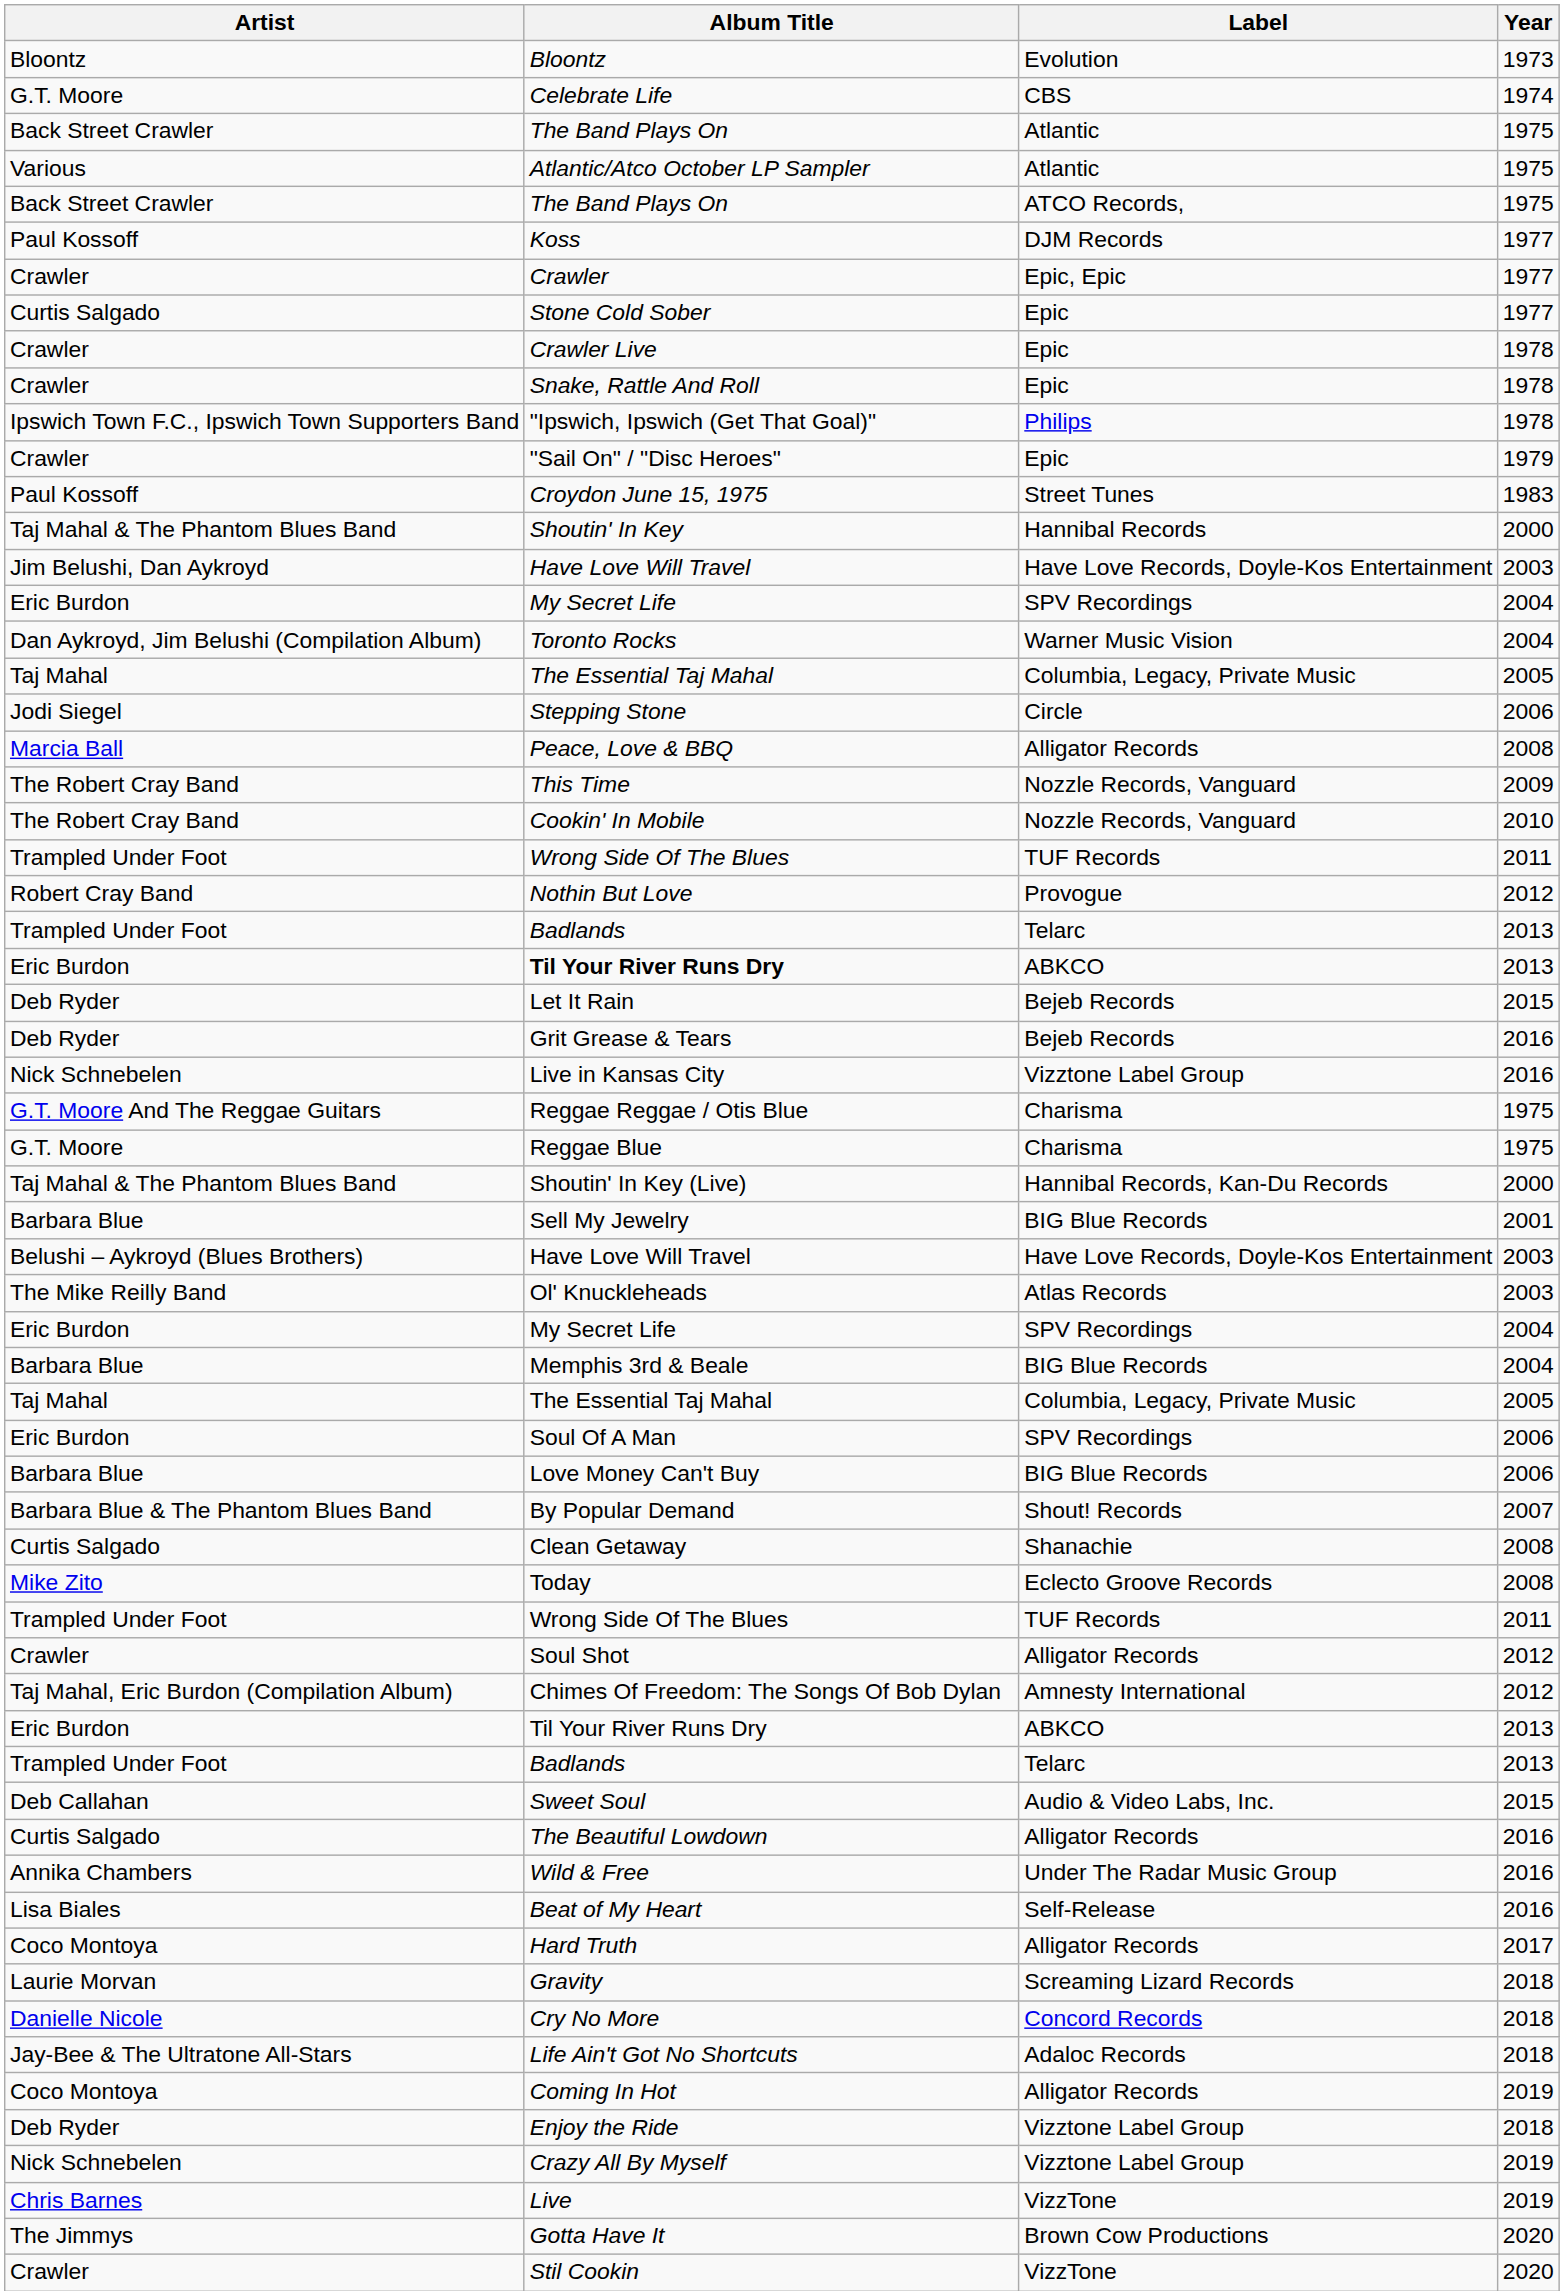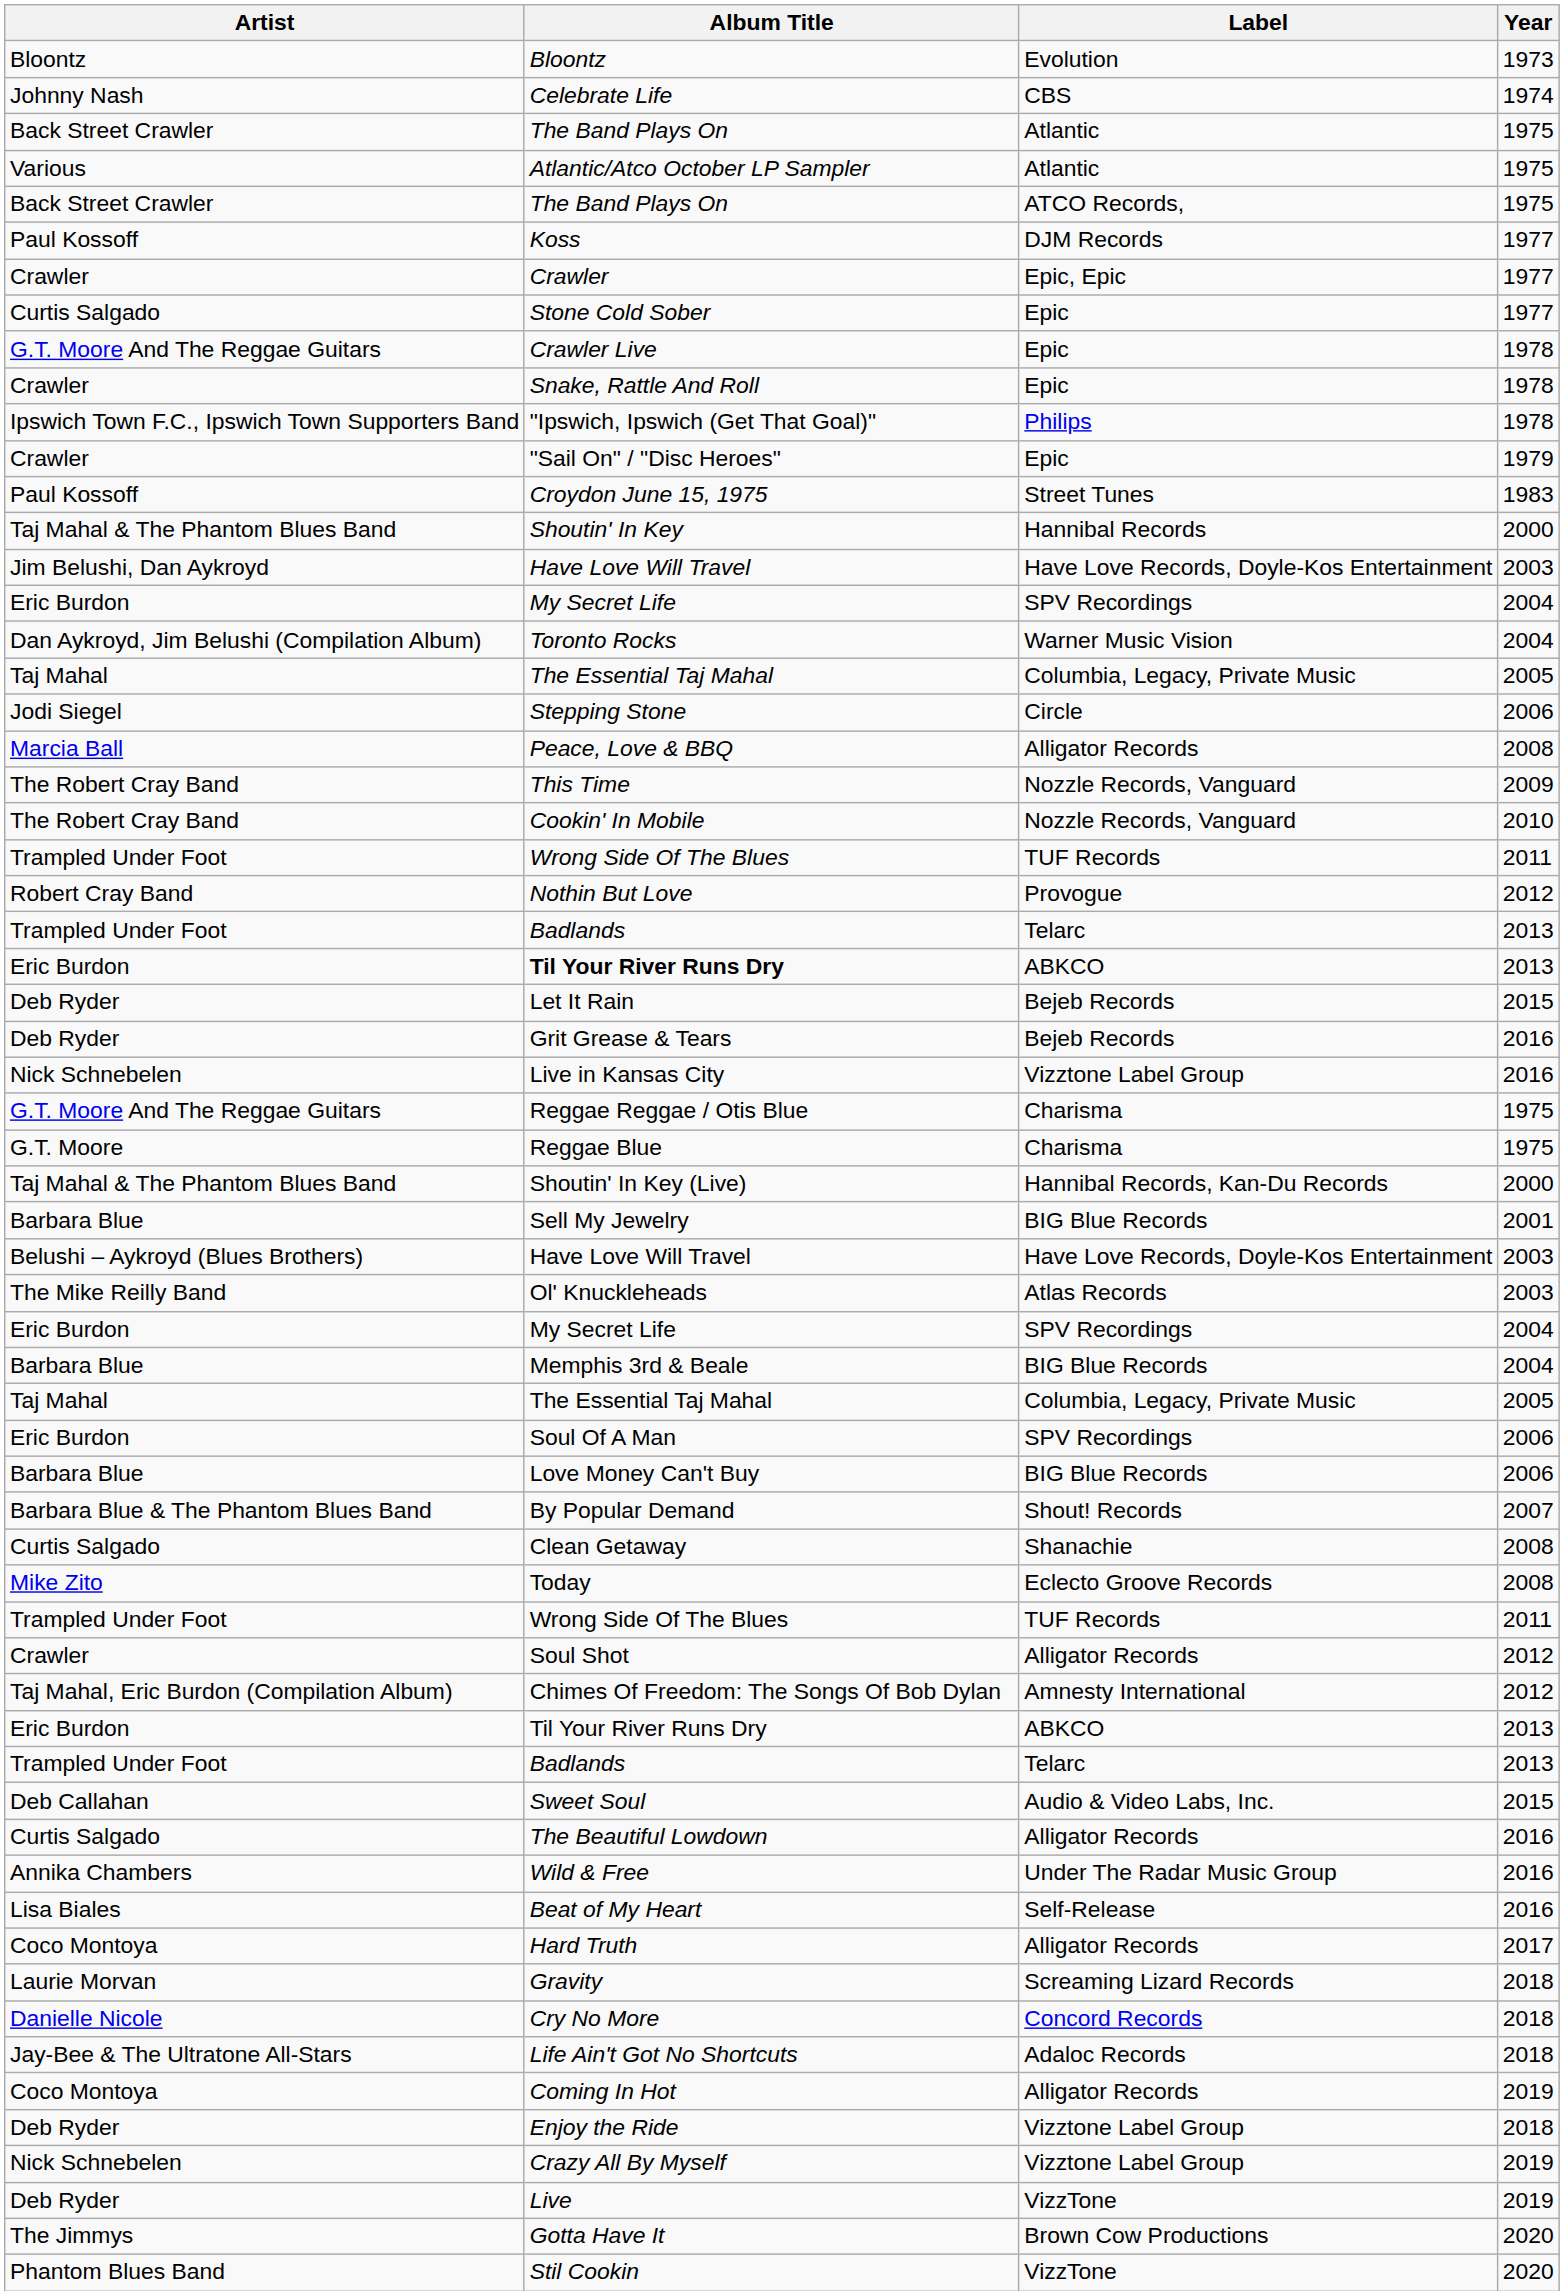Celebrate Life | Artist: G.T. Moore -> Johnny Nash
Crawler Live | Artist: Crawler -> G.T. Moore And The Reggae Guitars
Live | Artist: Chris Barnes -> Deb Ryder
Stil Cookin | Artist: Crawler -> Phantom Blues Band
